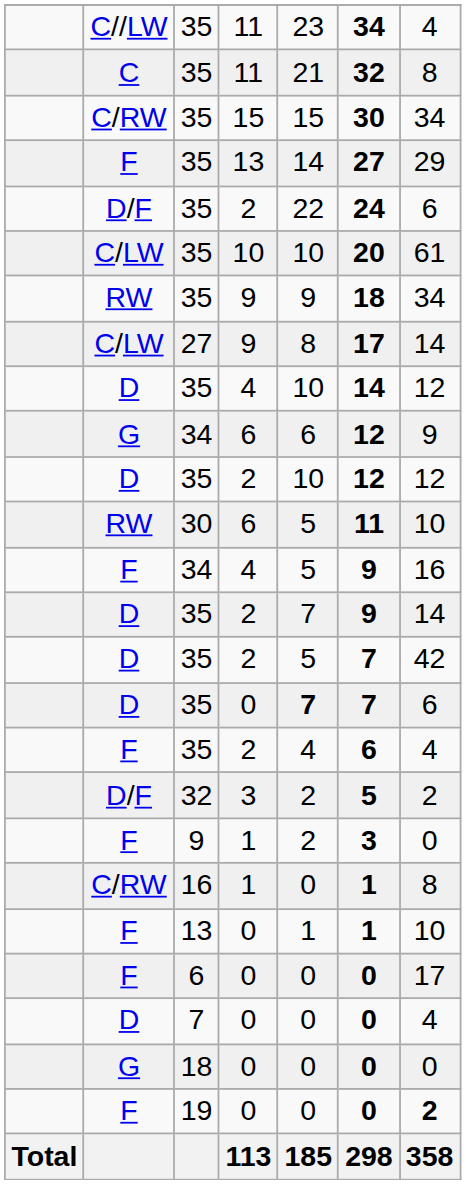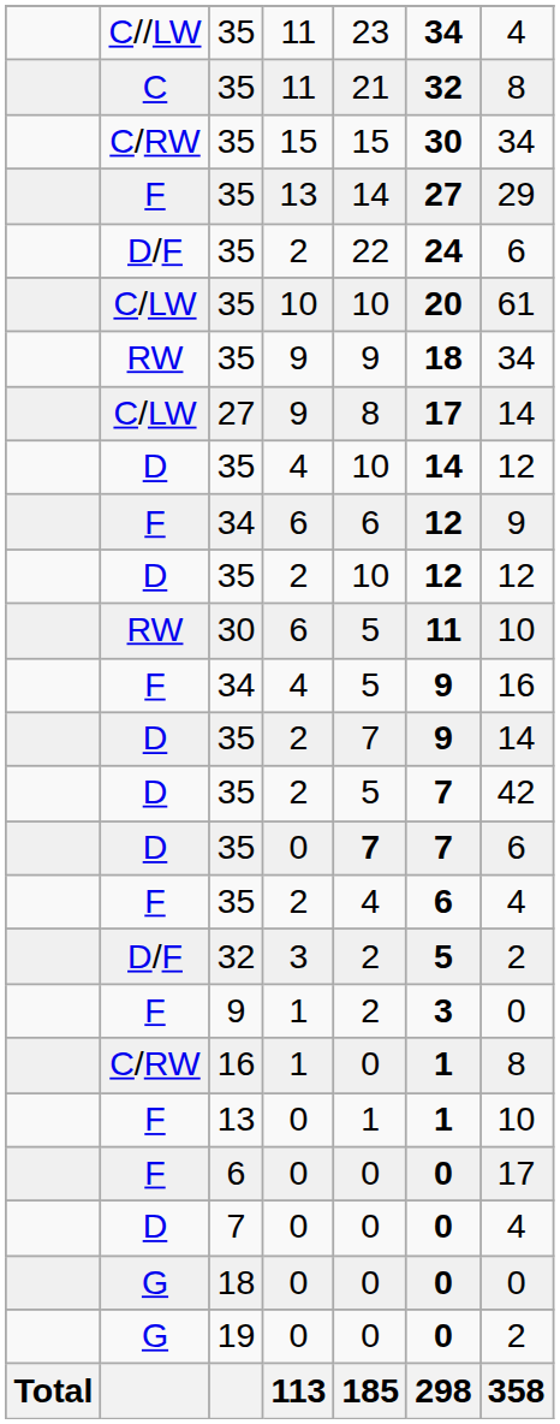34 / 6 | column 2: G -> F
19 | column 2: F -> G
19 | column 7: bold -> normal
